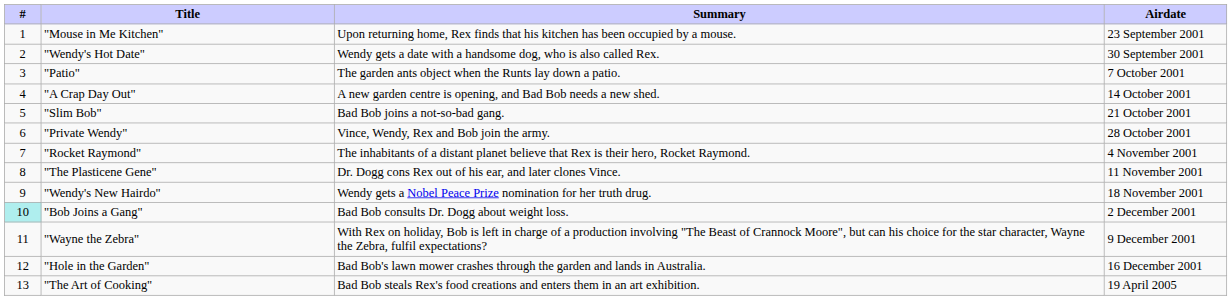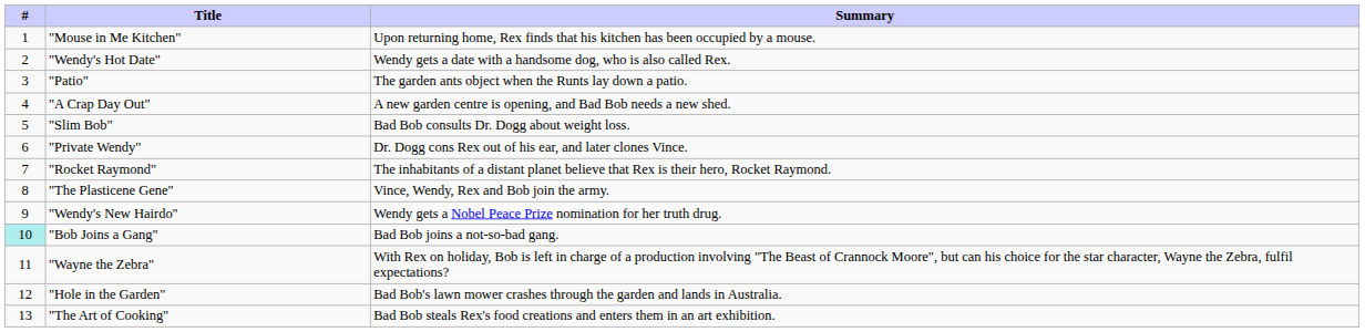- column: Airdate | 23 September 2001 | 30 September 2001 | 7 October 2001 | 14 October 2001 | 21 October 2001 | 28 October 2001 | 4 November 2001 | 11 November 2001 | 18 November 2001 | 2 December 2001 | 9 December 2001 | 16 December 2001 | 19 April 2005
"Slim Bob" | Summary: Bad Bob joins a not-so-bad gang. -> Bad Bob consults Dr. Dogg about weight loss.
"Private Wendy" | Summary: Vince, Wendy, Rex and Bob join the army. -> Dr. Dogg cons Rex out of his ear, and later clones Vince.
"The Plasticene Gene" | Summary: Dr. Dogg cons Rex out of his ear, and later clones Vince. -> Vince, Wendy, Rex and Bob join the army.
"Bob Joins a Gang" | Summary: Bad Bob consults Dr. Dogg about weight loss. -> Bad Bob joins a not-so-bad gang.
